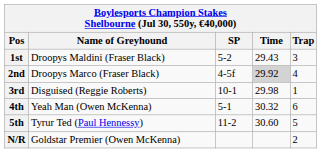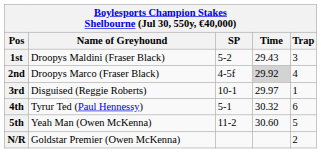3rd | Time: 29.98 -> 29.97
4th | Name of Greyhound: Yeah Man (Owen McKenna) -> Tyrur Ted (Paul Hennessy)
5th | Name of Greyhound: Tyrur Ted (Paul Hennessy) -> Yeah Man (Owen McKenna)
